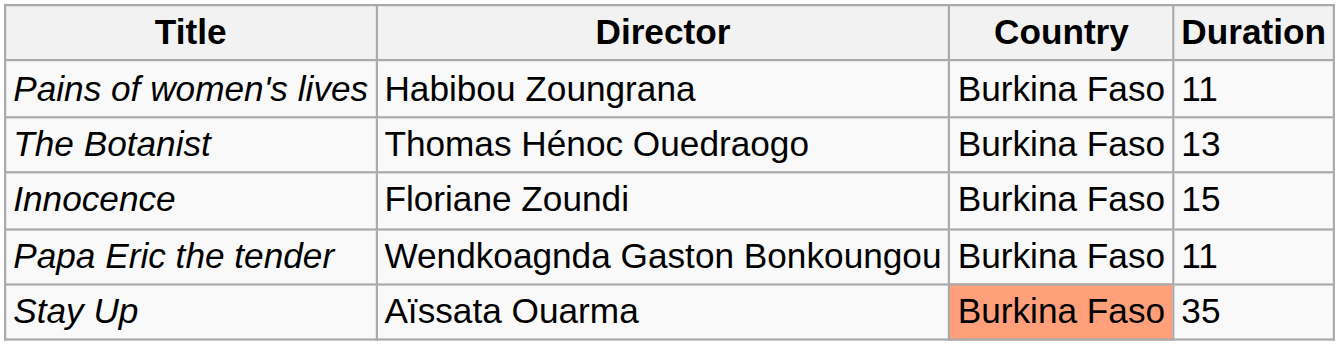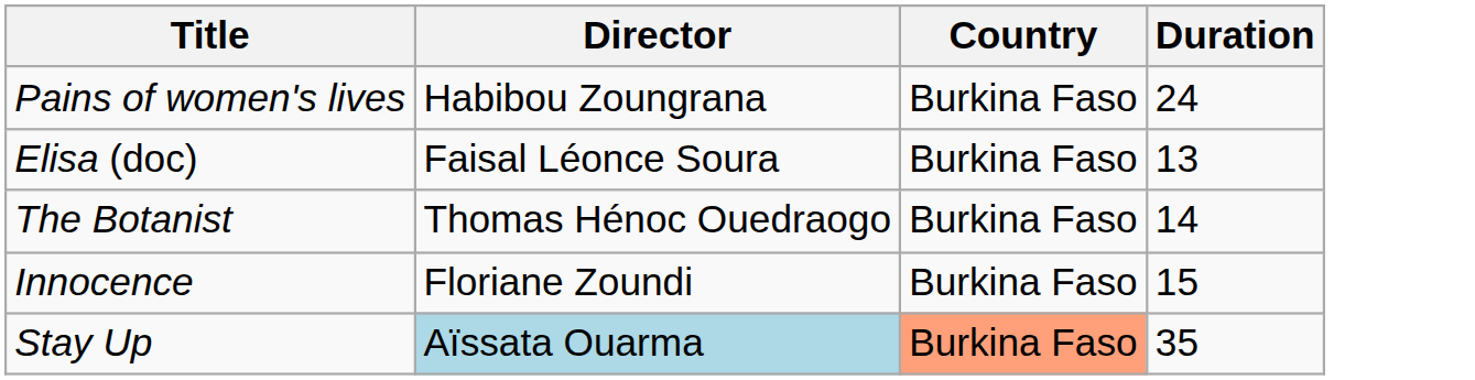Pains of women's lives | Duration: 11 -> 24
+ row: Elisa (doc) | Faisal Léonce Soura | Burkina Faso | 13
The Botanist | Duration: 13 -> 14
- row: Papa Eric the tender | Wendkoagnda Gaston Bonkoungou | Burkina Faso | 11
Stay Up | Director: no background -> lightblue background
